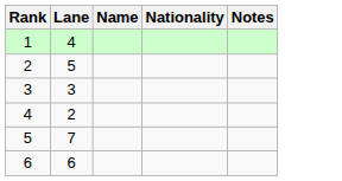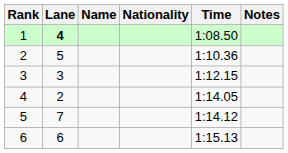+ column: Time | 1:08.50 | 1:10.36 | 1:12.15 | 1:14.05 | 1:14.12 | 1:15.13
1 | Lane: normal -> bold
